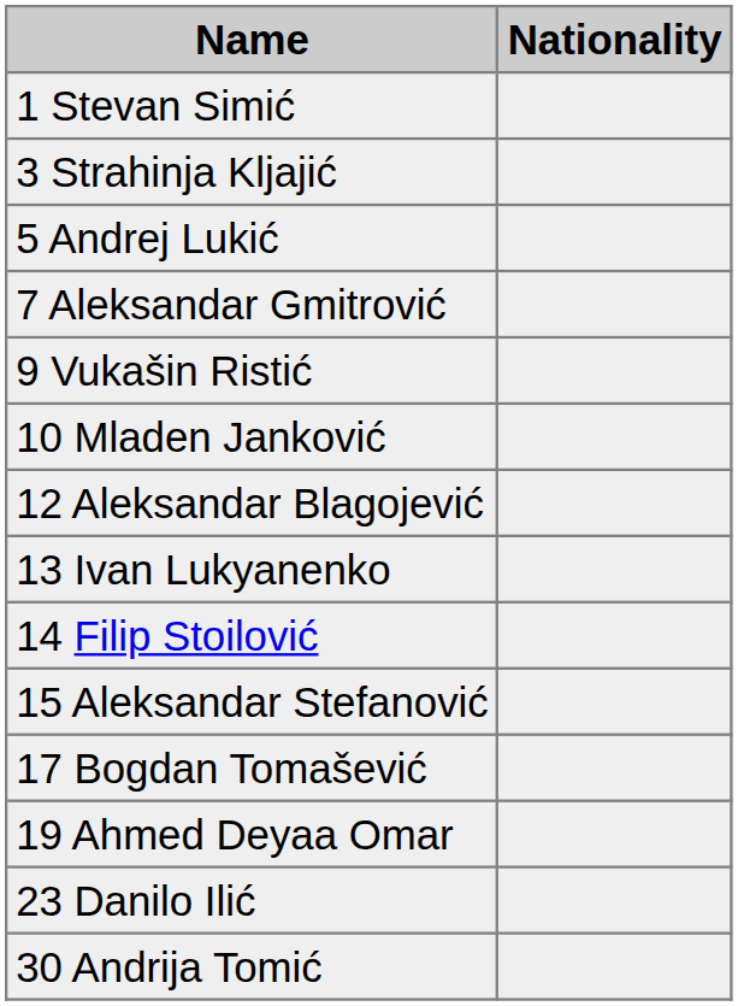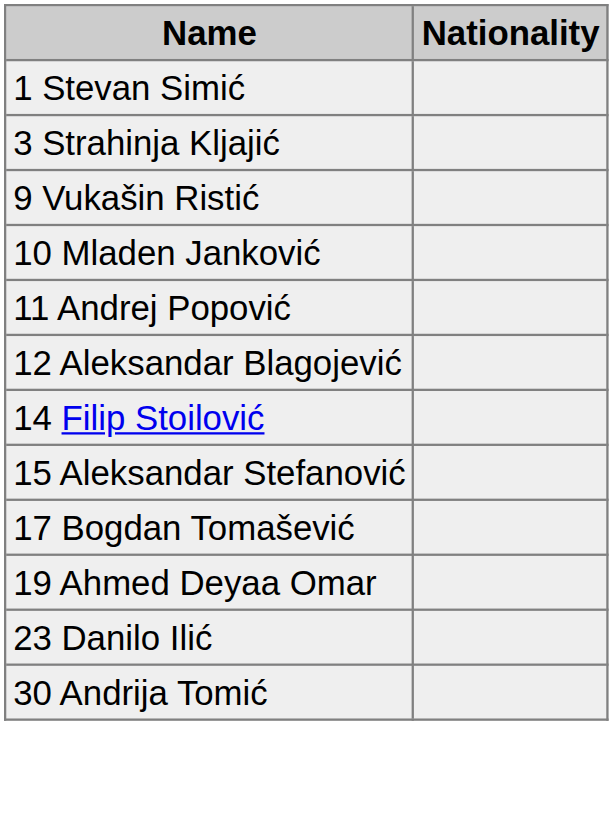- row: 5 Andrej Lukić
- row: 7 Aleksandar Gmitrović
+ row: 11 Andrej Popović
- row: 13 Ivan Lukyanenko
